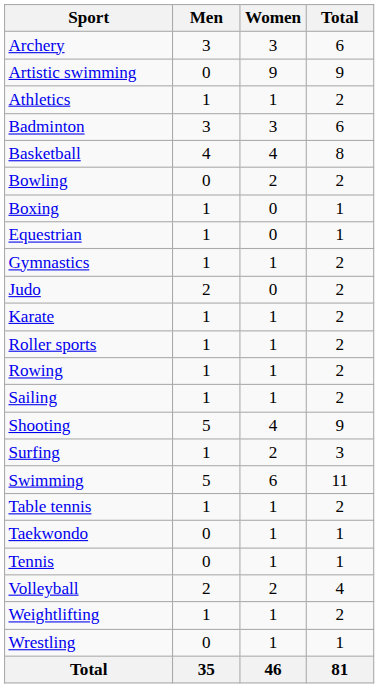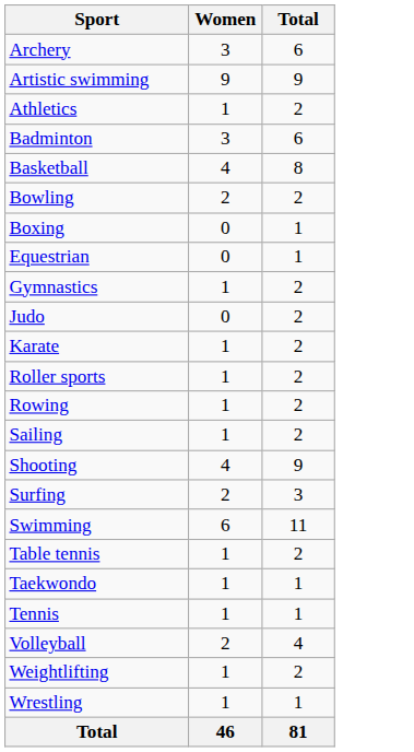- column: Men | 3 | 0 | 1 | 3 | 4 | 0 | 1 | 1 | 1 | 2 | 1 | 1 | 1 | 1 | 5 | 1 | 5 | 1 | 0 | 0 | 2 | 1 | 0 | 35
